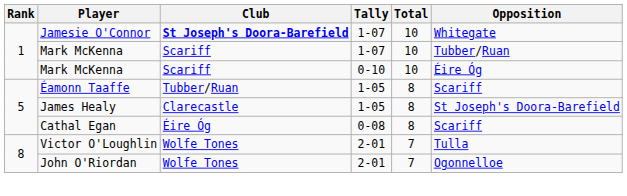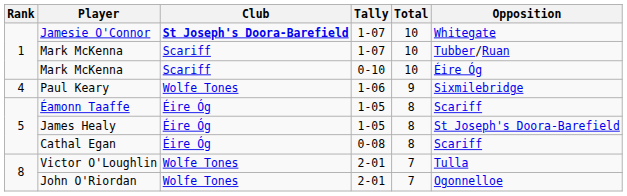+ row: 4 | Paul Keary | Wolfe Tones | 1-06 | 9 | Sixmilebridge
Éamonn Taaffe | Club: Tubber/Ruan -> Éire Óg
James Healy | Club: Clarecastle -> Éire Óg
